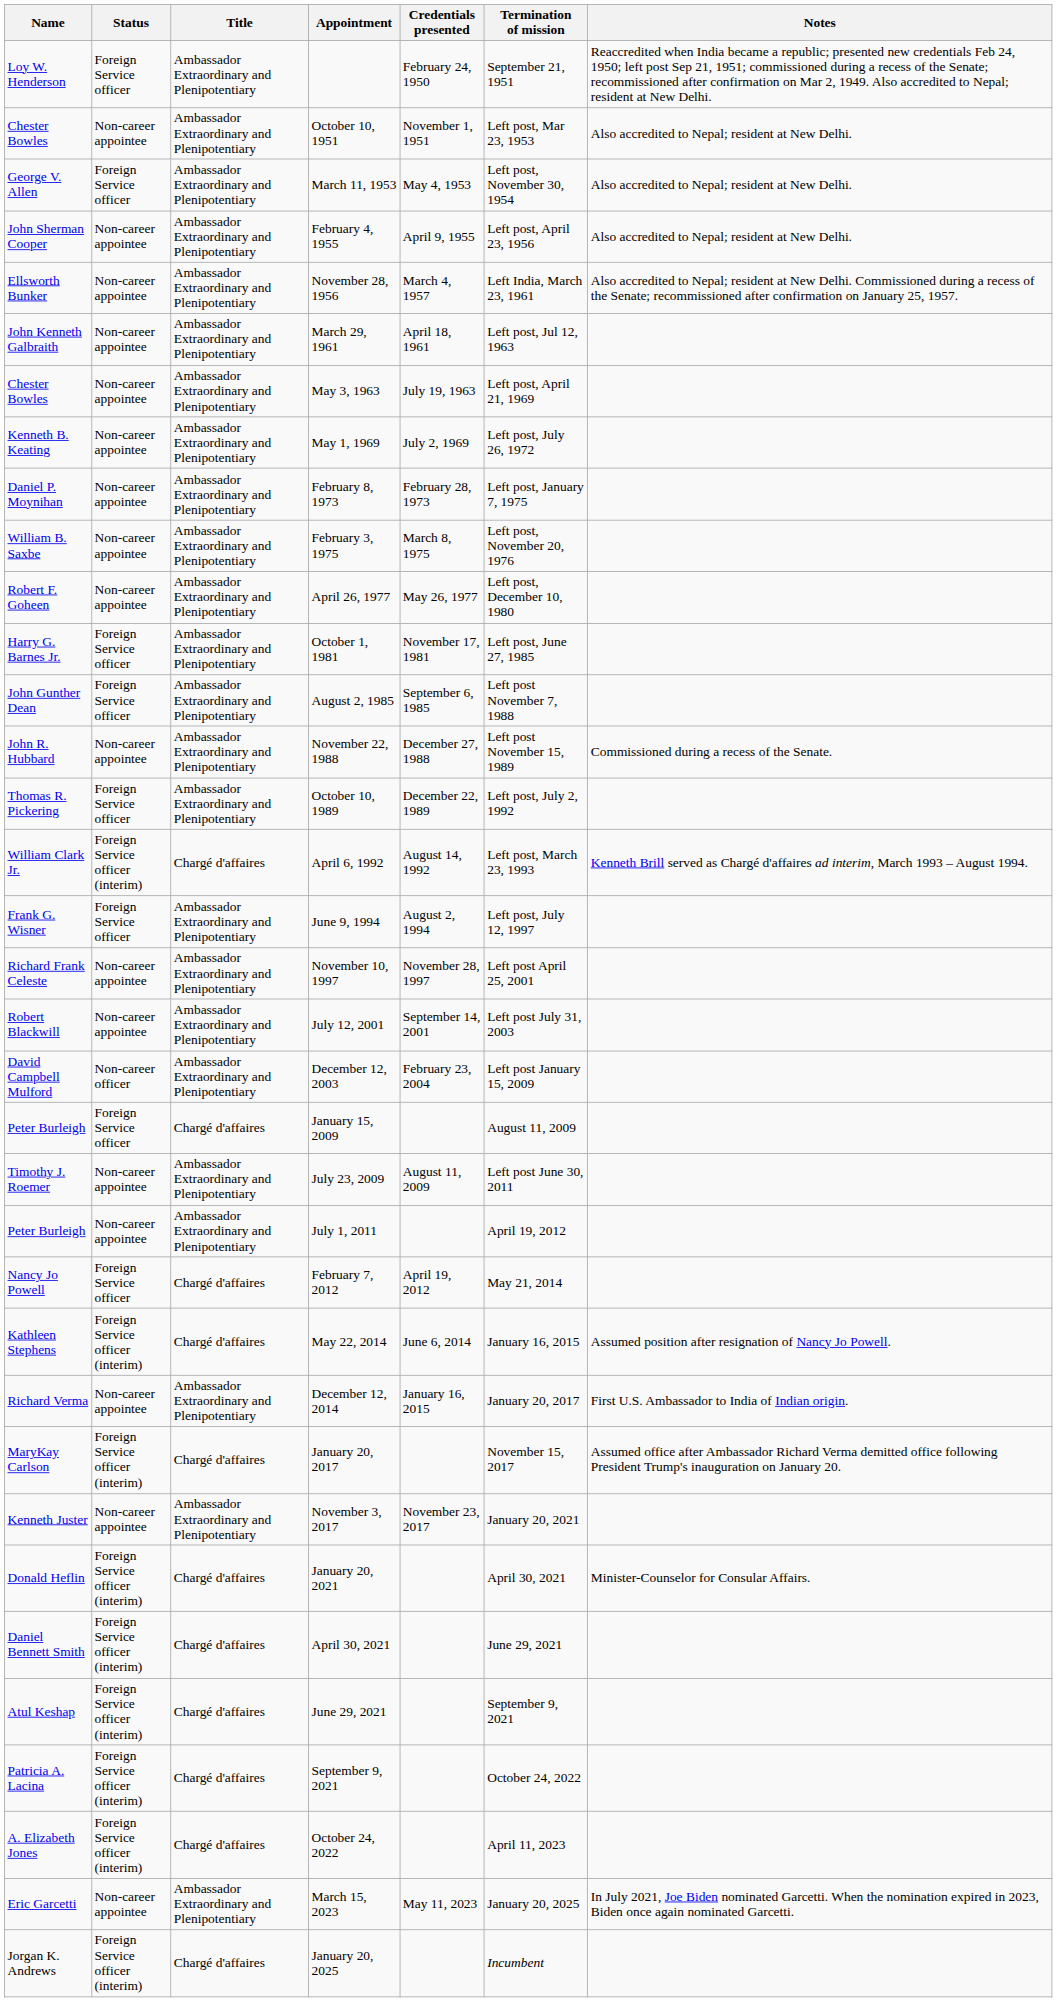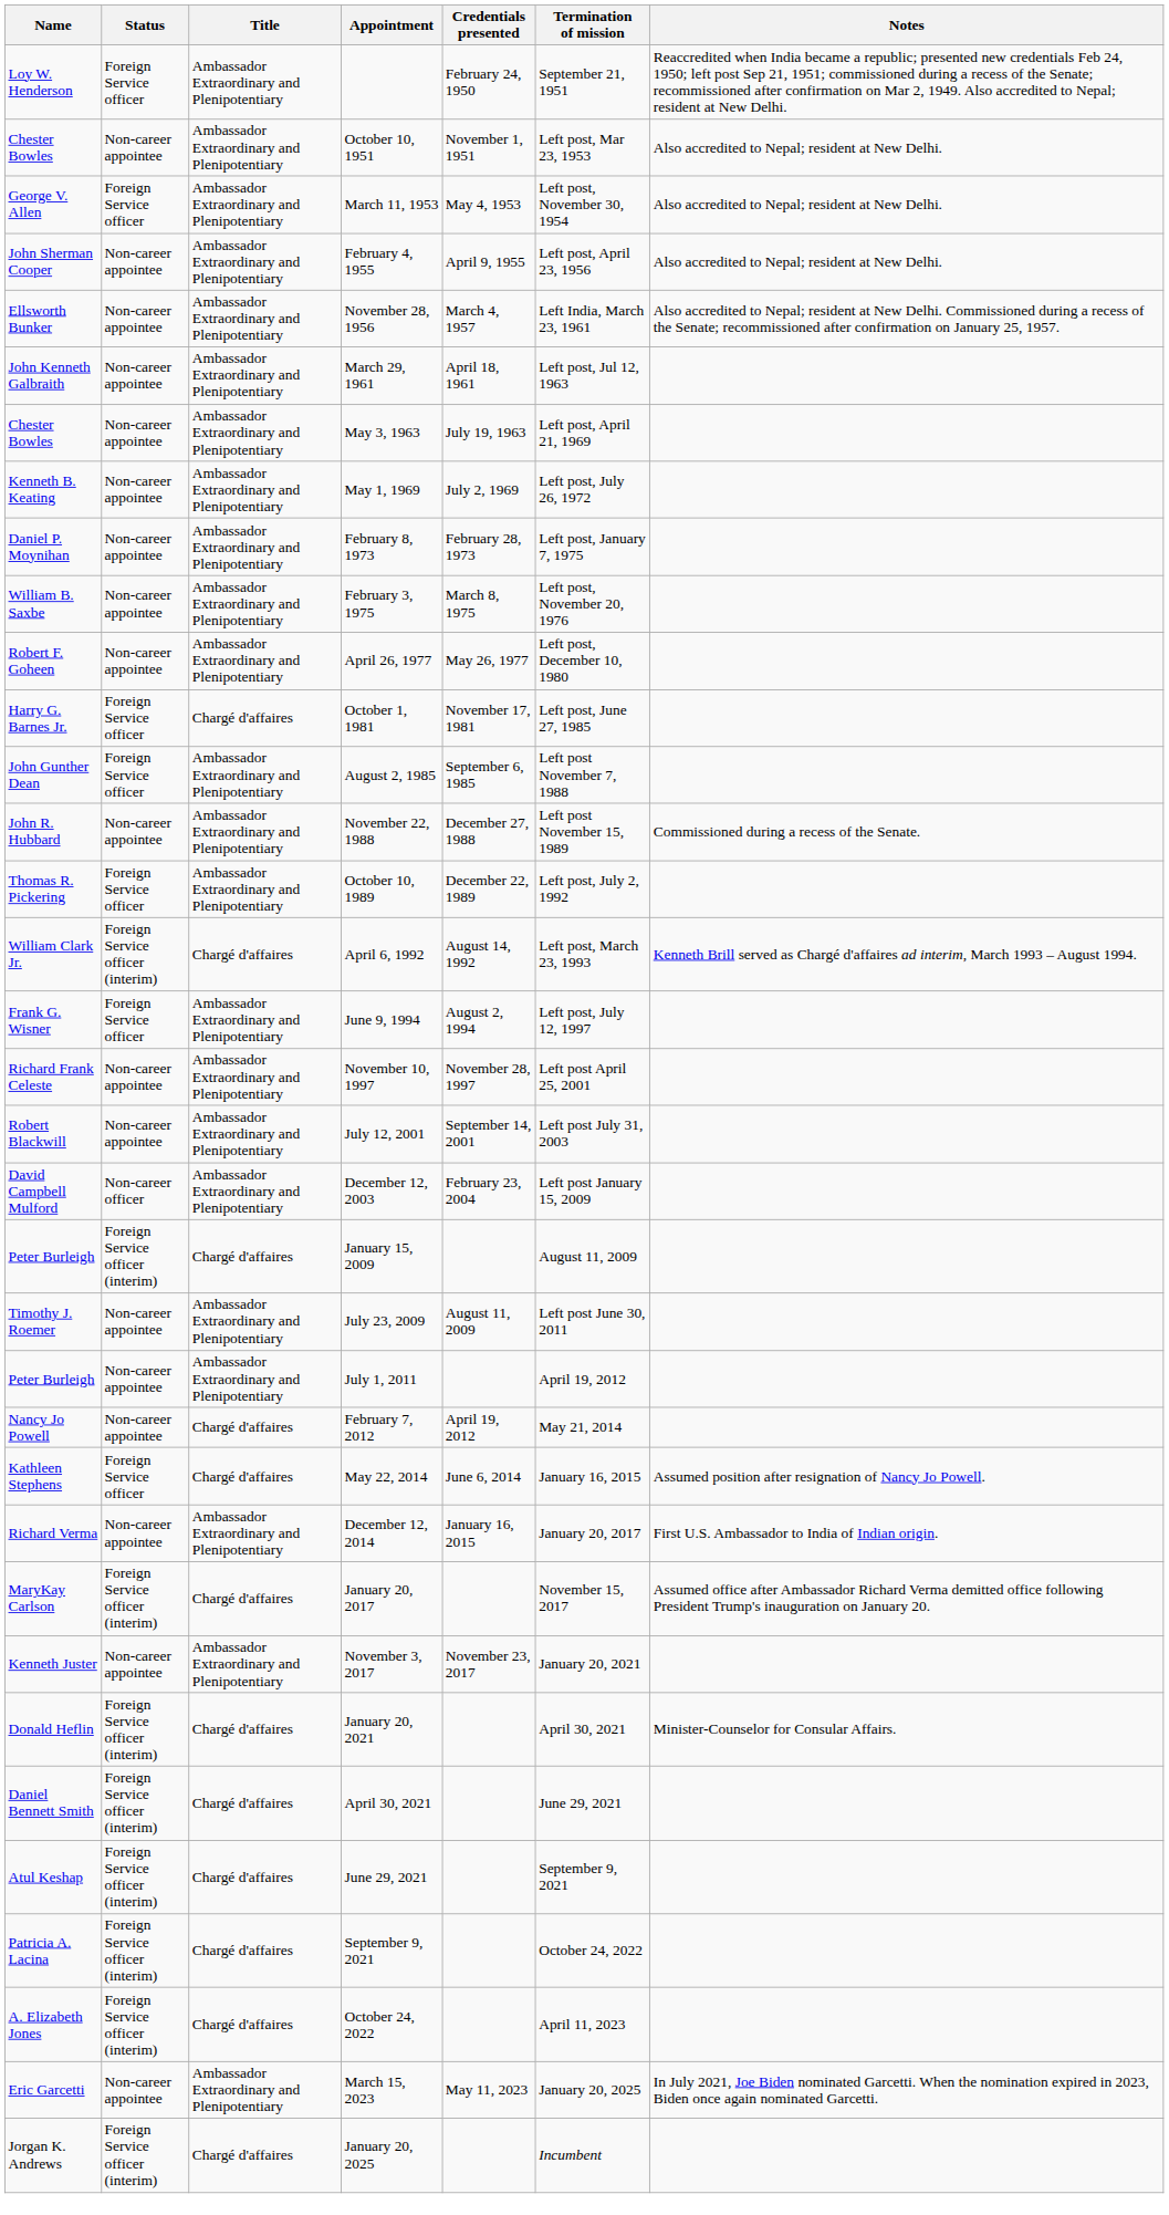October 1, 1981 | Title: Ambassador Extraordinary and Plenipotentiary -> Chargé d'affaires
January 15, 2009 | Status: Foreign Service officer -> Foreign Service officer (interim)
February 7, 2012 | Status: Foreign Service officer -> Non-career appointee
May 22, 2014 | Status: Foreign Service officer (interim) -> Foreign Service officer
